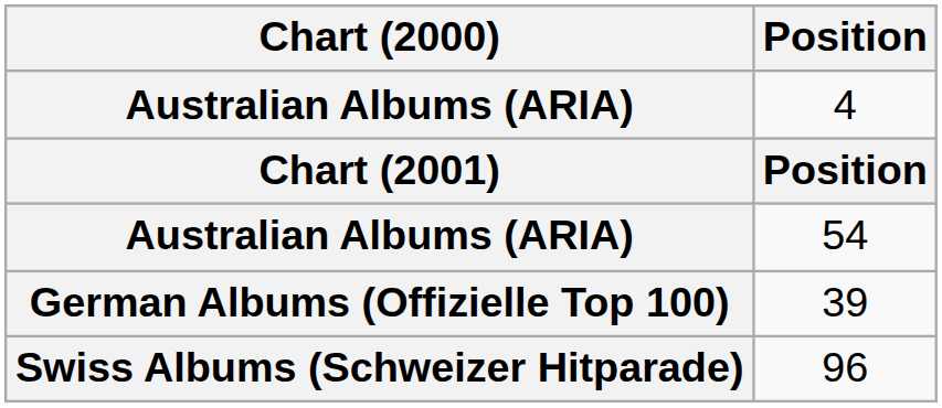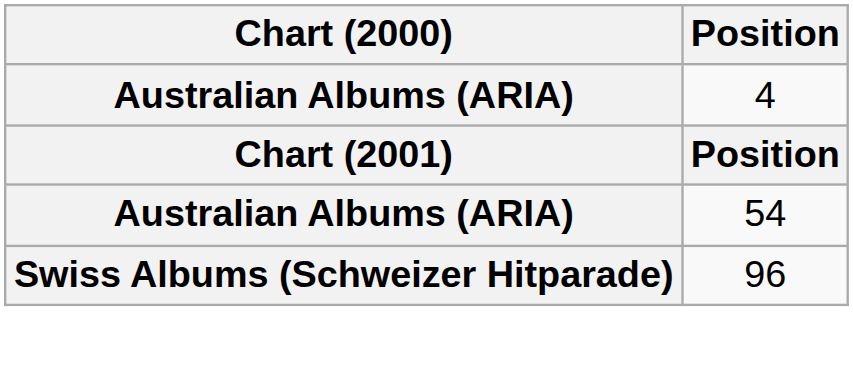- row: German Albums (Offizielle Top 100) | 39
